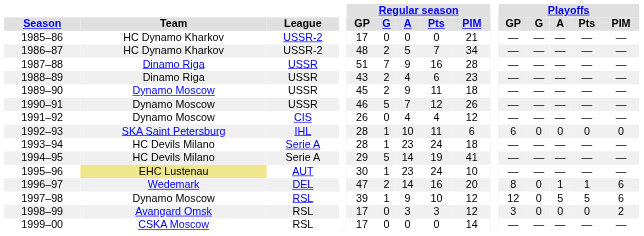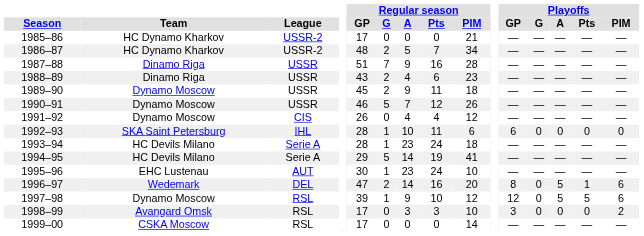1995–96 | Team: khaki background -> no background
1996–97 | Playoffs / A: 1 -> 5
1998–99 | Regular season / PIM: 12 -> 10
